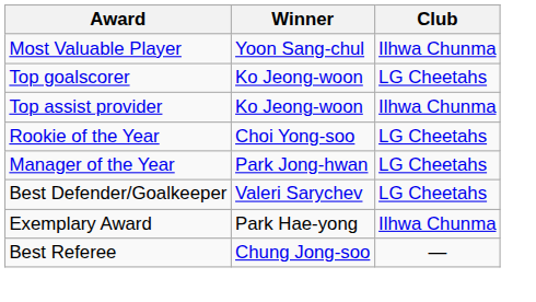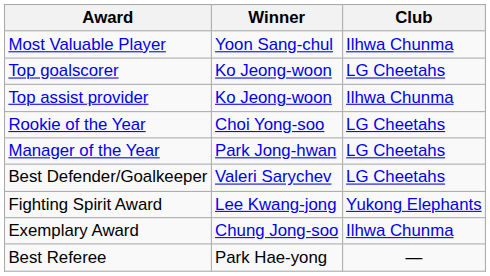+ row: Fighting Spirit Award | Lee Kwang-jong | Yukong Elephants
Exemplary Award | Winner: Park Hae-yong -> Chung Jong-soo
Best Referee | Winner: Chung Jong-soo -> Park Hae-yong
